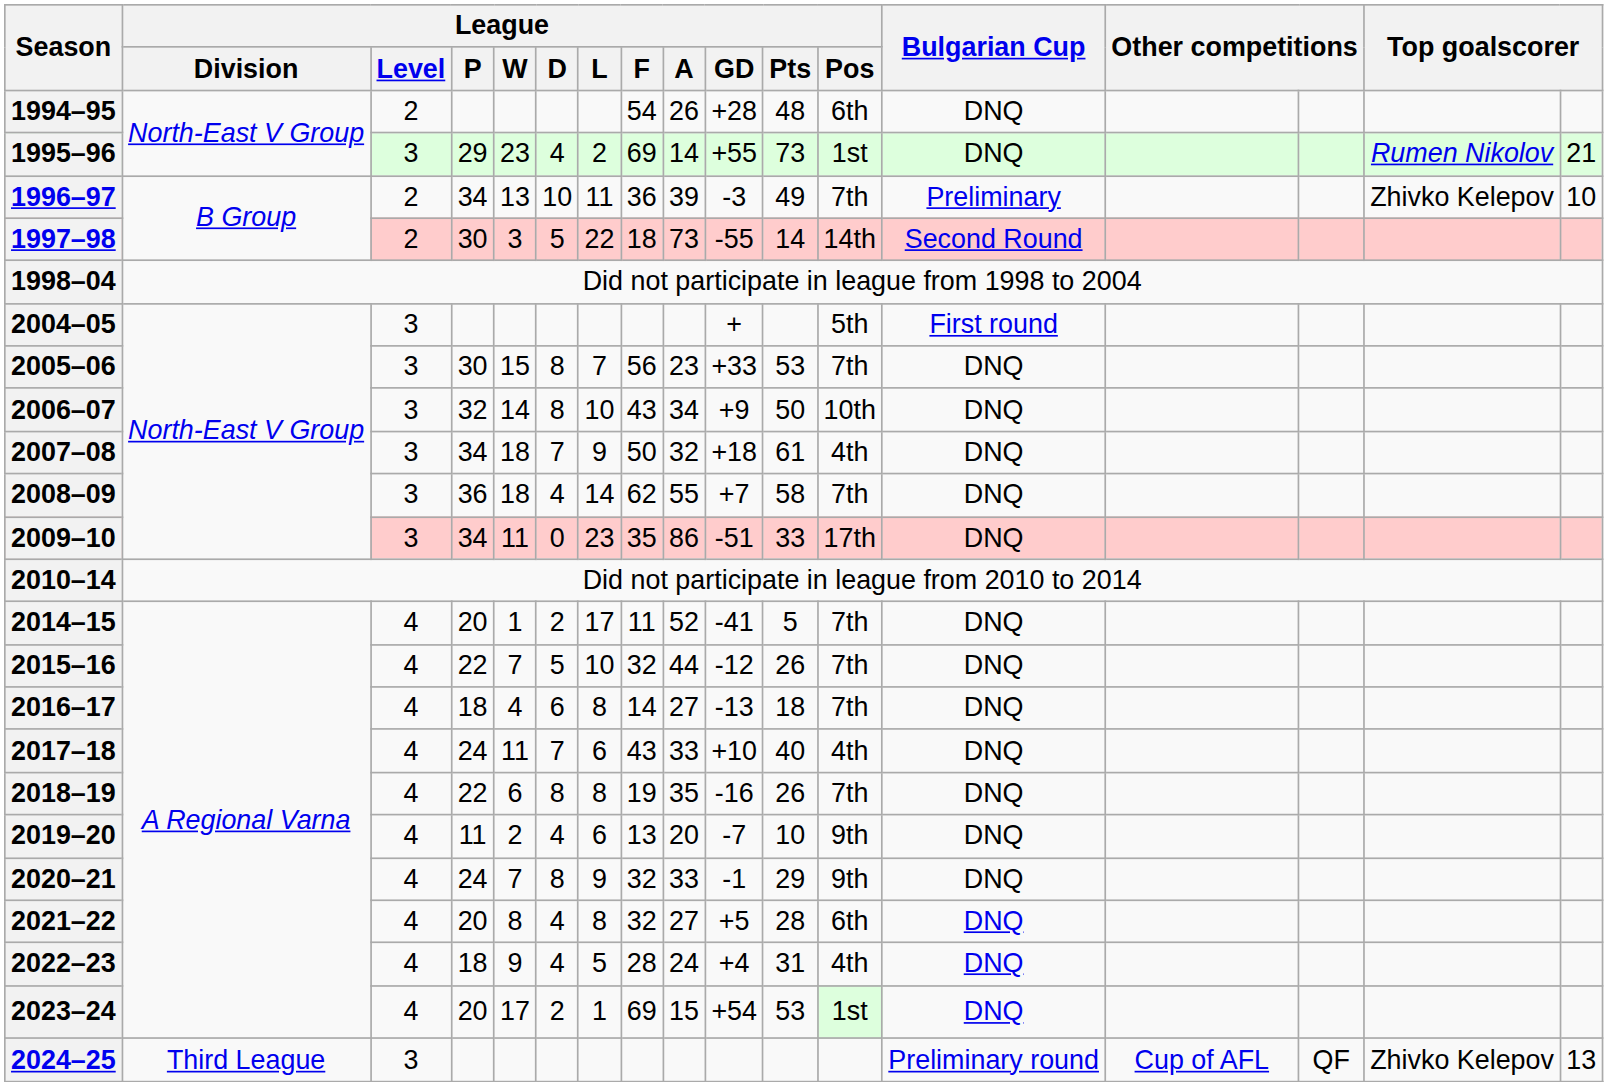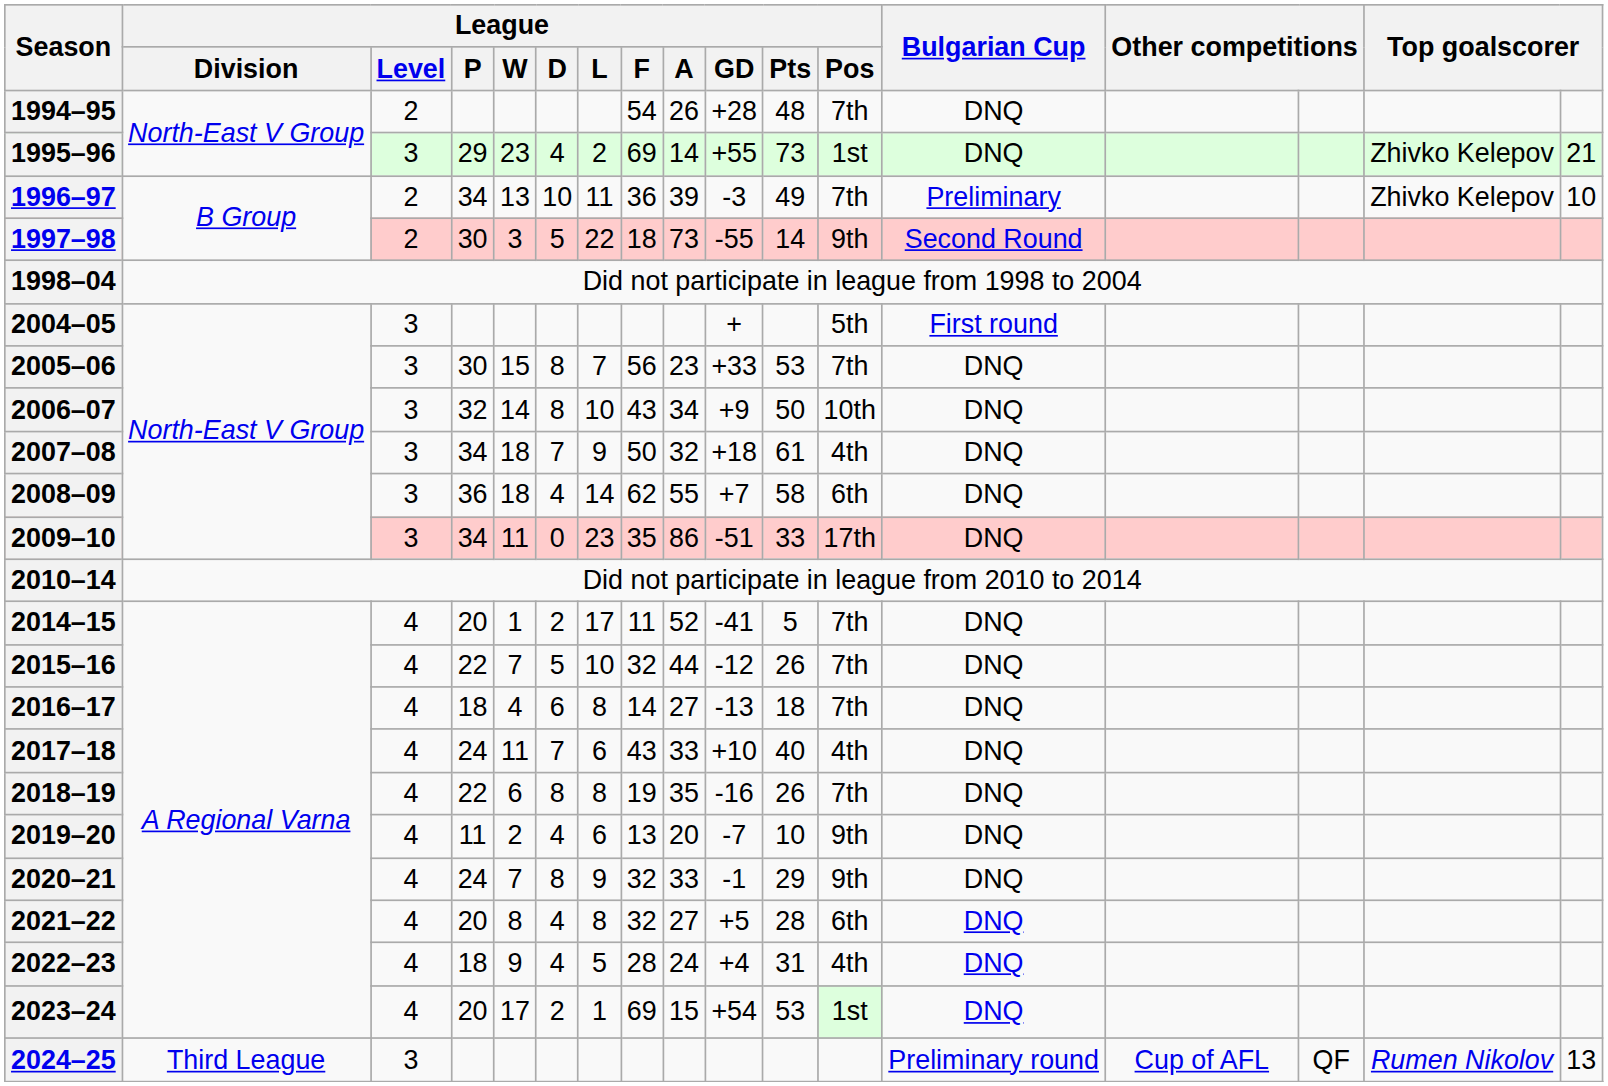1994–95 | League / Pos: 6th -> 7th
1995–96 | column 16: Rumen Nikolov -> Zhivko Kelepov
1997–98 | League / Pos: 14th -> 9th
2008–09 | League / Pos: 7th -> 6th
2024–25 | column 16: Zhivko Kelepov -> Rumen Nikolov
